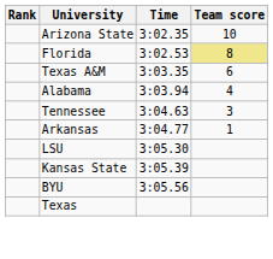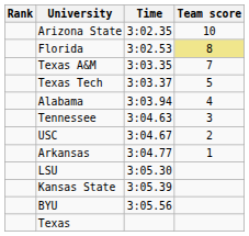Texas A&M | Team score: 6 -> 7
+ row: Texas Tech | 3:03.37 | 5
+ row: USC | 3:04.67 | 2
